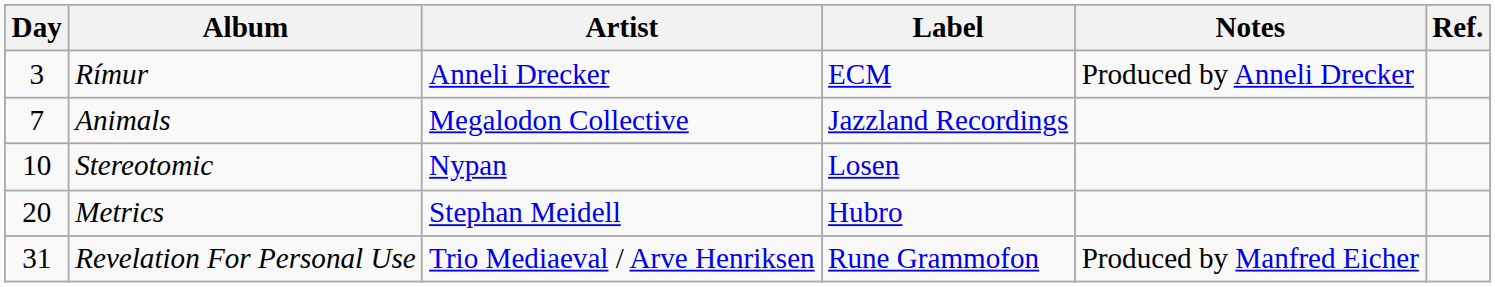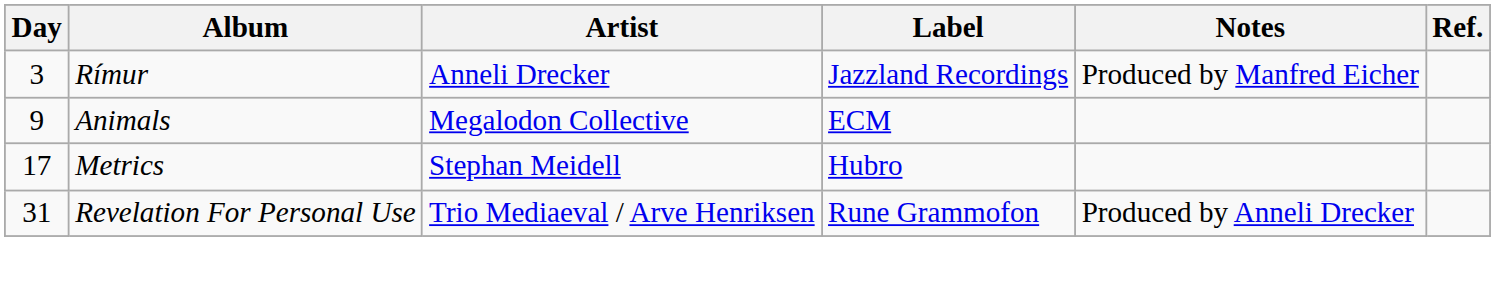Rímur | Label: ECM -> Jazzland Recordings
Rímur | Notes: Produced by Anneli Drecker -> Produced by Manfred Eicher
Animals | Day: 7 -> 9
Animals | Label: Jazzland Recordings -> ECM
- row: 10 | Stereotomic | Nypan | Losen
Metrics | Day: 20 -> 17
Revelation For Personal Use | Notes: Produced by Manfred Eicher -> Produced by Anneli Drecker
